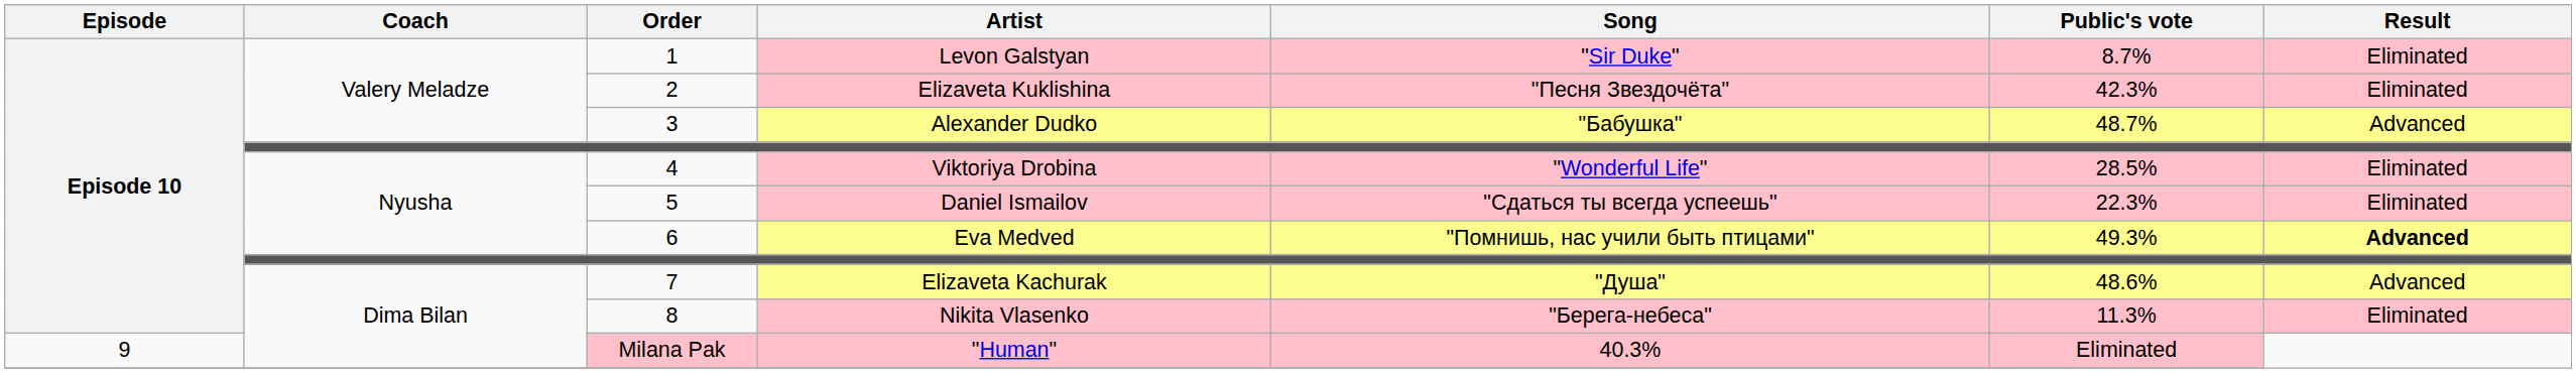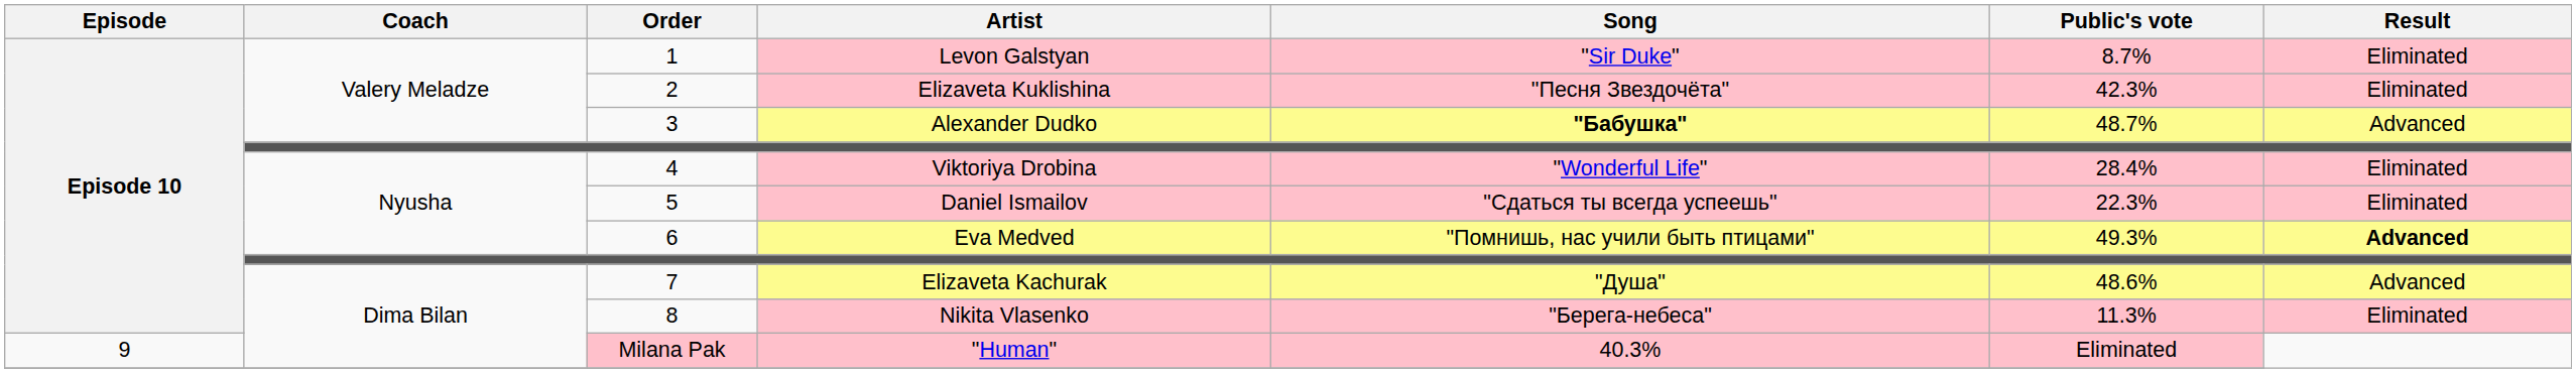Alexander Dudko | Song: normal -> bold
Viktoriya Drobina | Public's vote: 28.5% -> 28.4%
